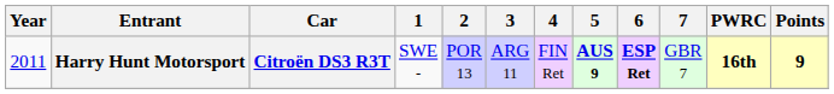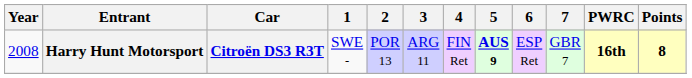Harry Hunt Motorsport | Year: 2011 -> 2008
Harry Hunt Motorsport | 6: bold -> normal
Harry Hunt Motorsport | Points: 9 -> 8
